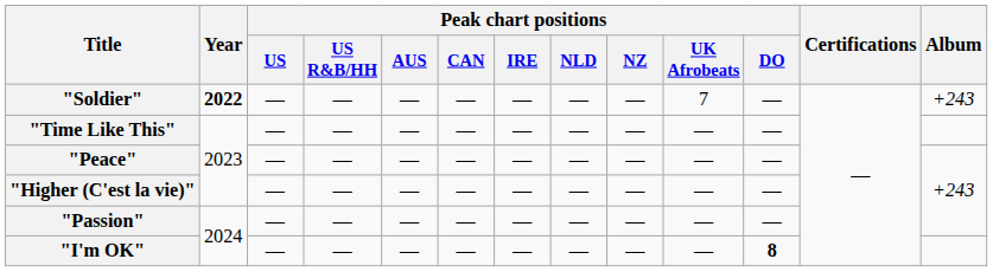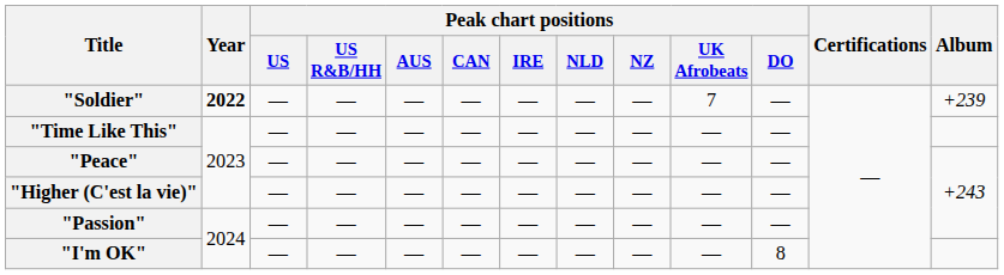"Soldier" | Album: +243 -> +239
"I'm OK" | Peak chart positions / DO: bold -> normal
